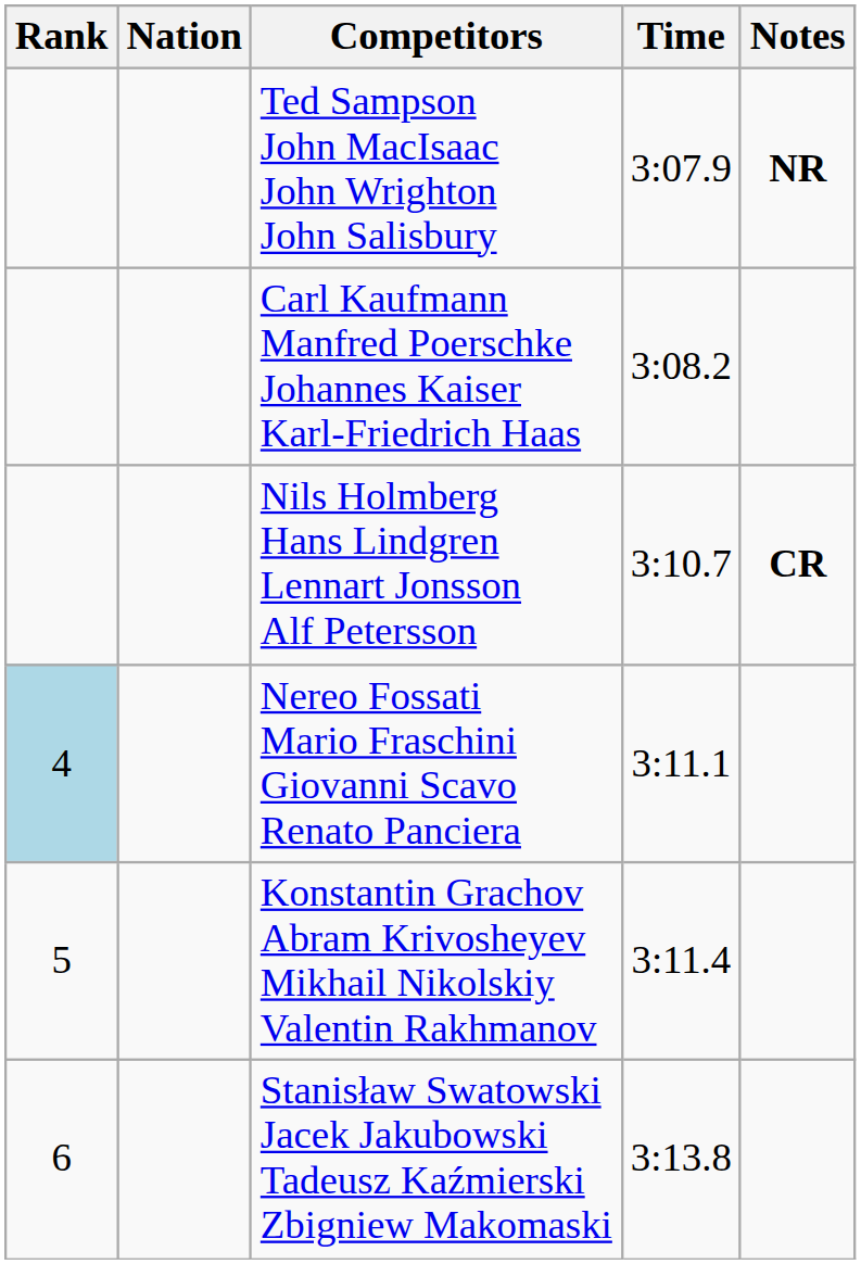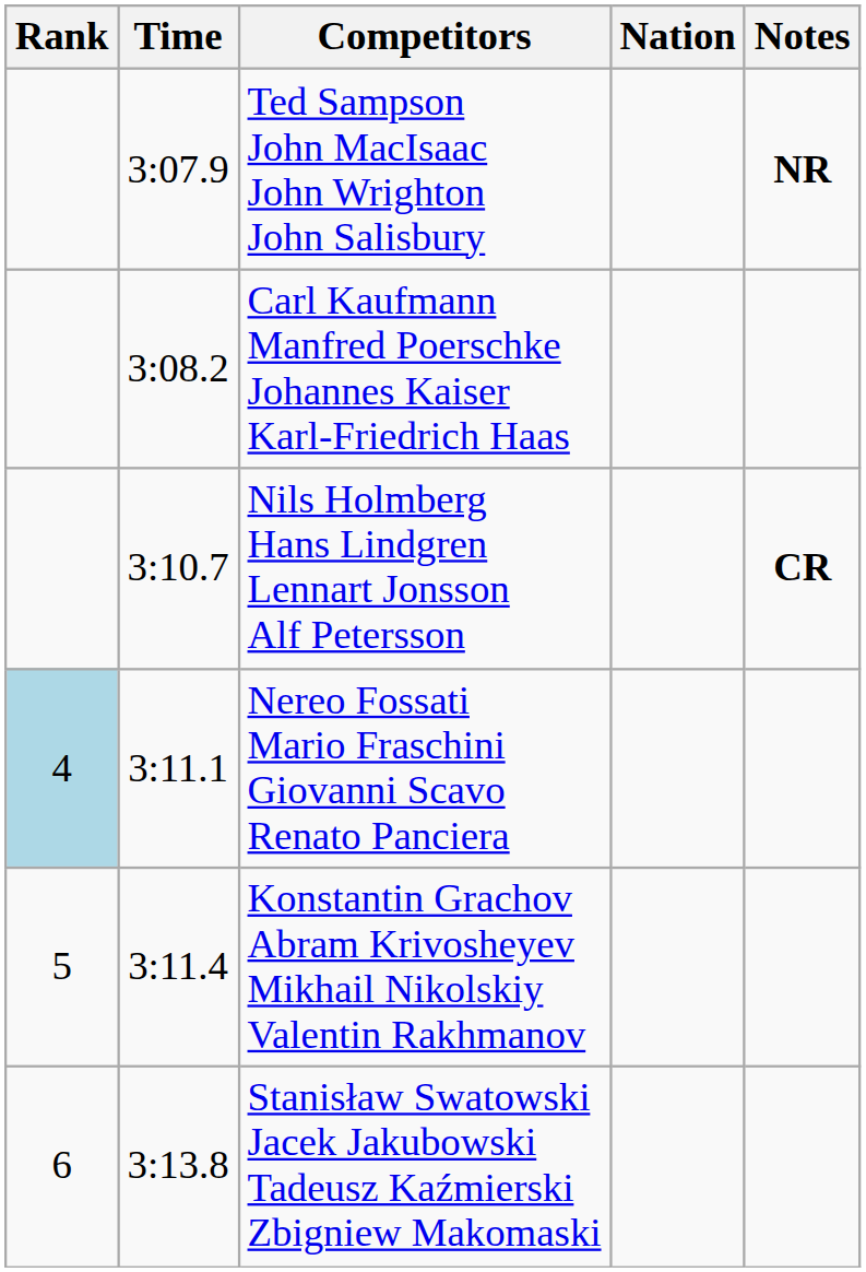columns swapped: Nation <-> Time
